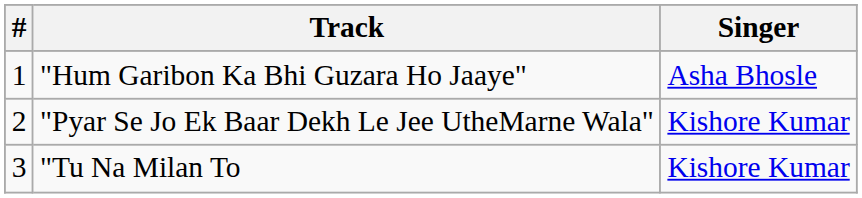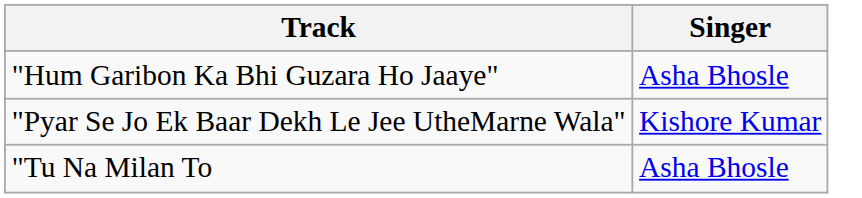- column: # | 1 | 2 | 3
"Tu Na Milan To | Singer: Kishore Kumar -> Asha Bhosle
